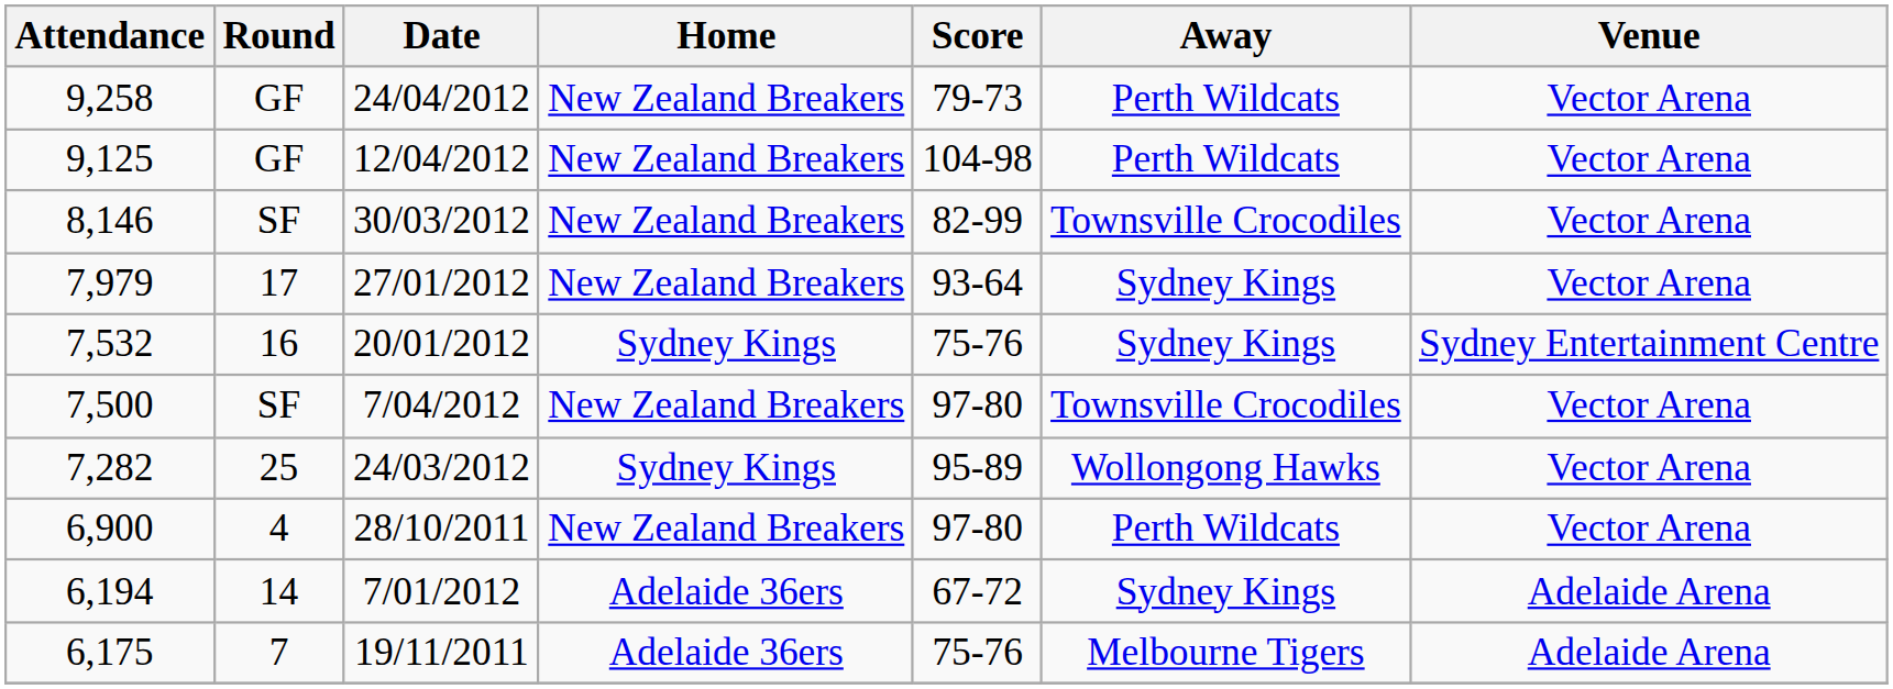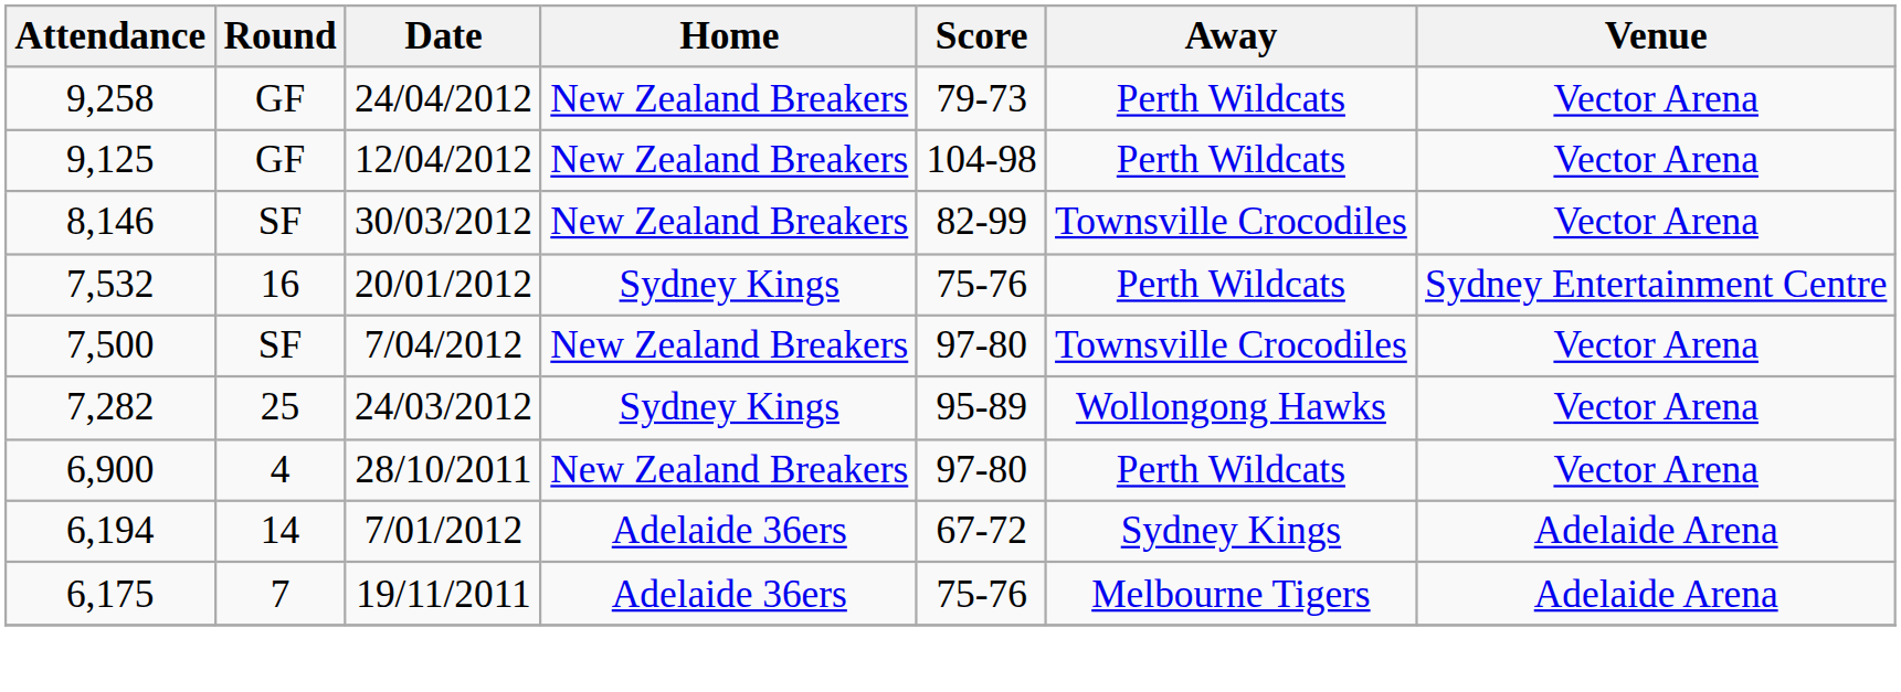- row: 7,979 | 17 | 27/01/2012 | New Zealand Breakers | 93-64 | Sydney Kings | Vector Arena
7,532 | Away: Sydney Kings -> Perth Wildcats
